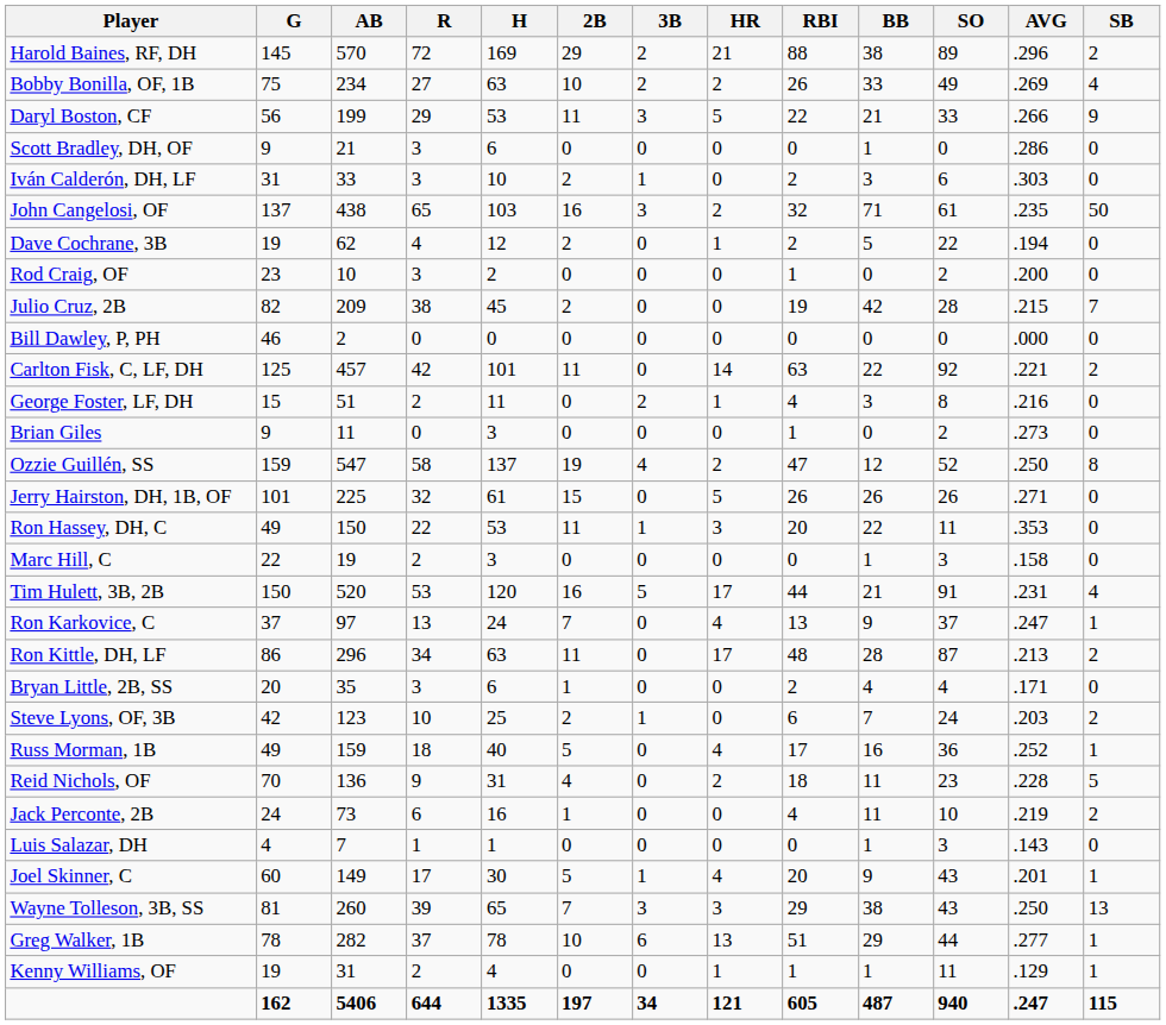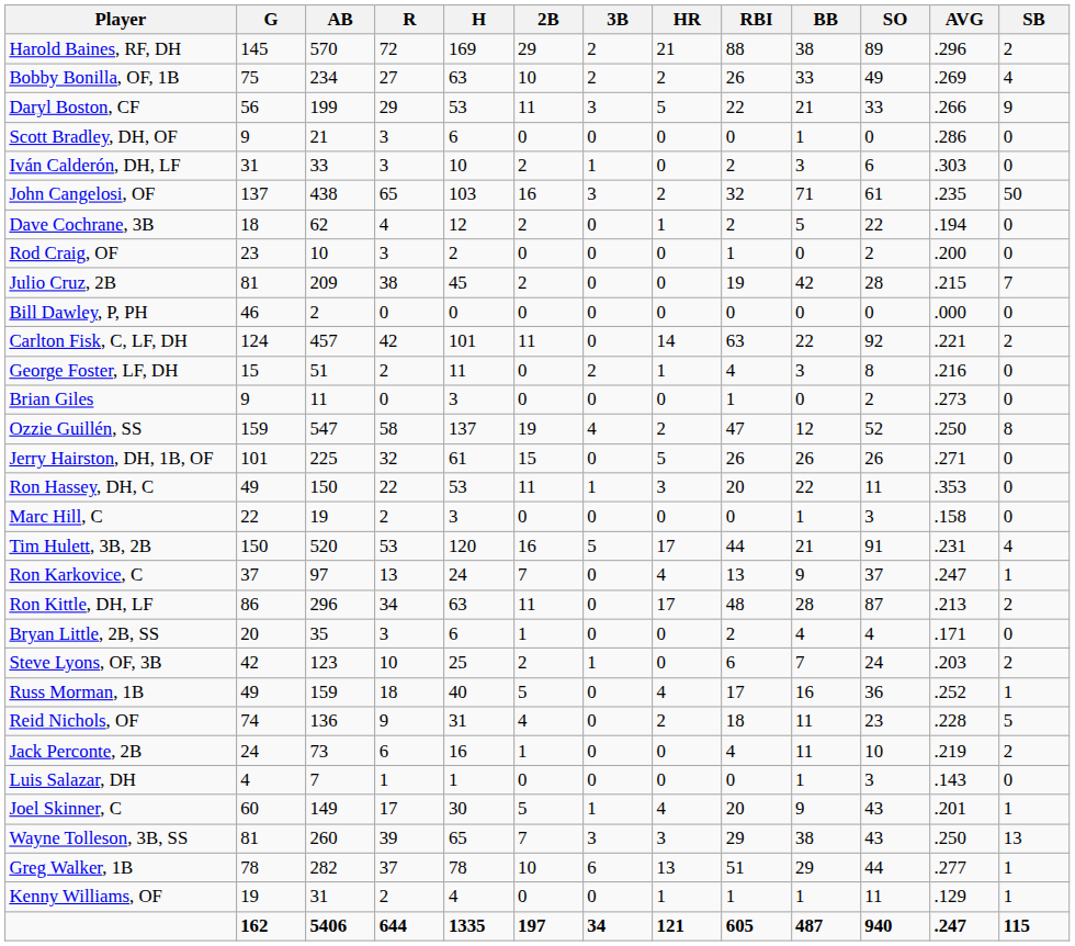Dave Cochrane, 3B | G: 19 -> 18
Julio Cruz, 2B | G: 82 -> 81
Carlton Fisk, C, LF, DH | G: 125 -> 124
Reid Nichols, OF | G: 70 -> 74
